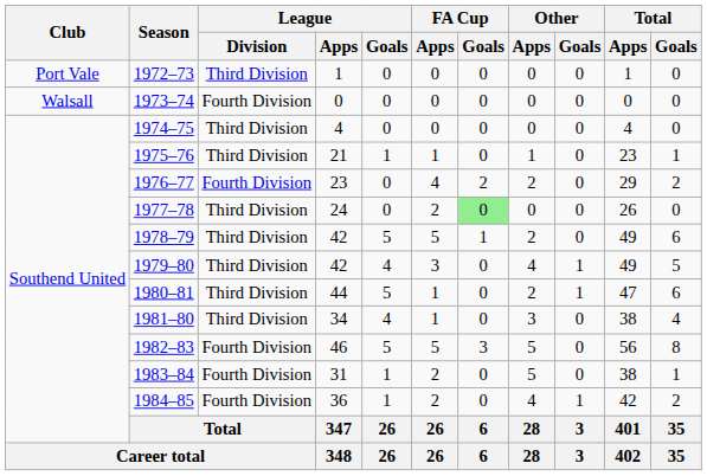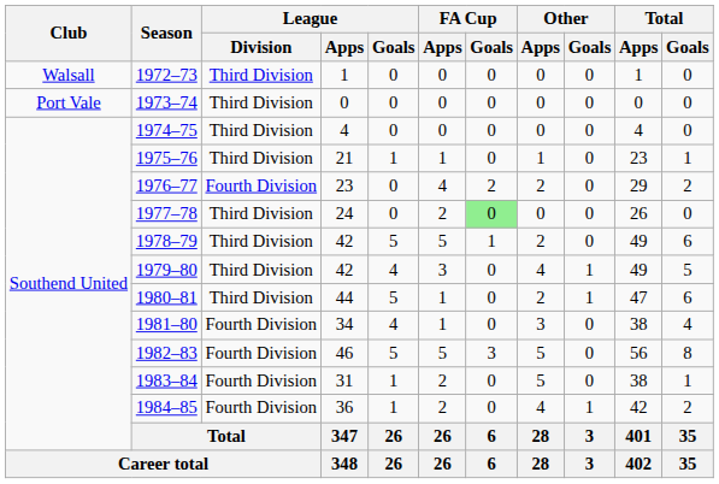1972–73 | Club: Port Vale -> Walsall
1973–74 | Club: Walsall -> Port Vale
1973–74 | League / Division: Fourth Division -> Third Division
1981–80 | League / Division: Third Division -> Fourth Division
